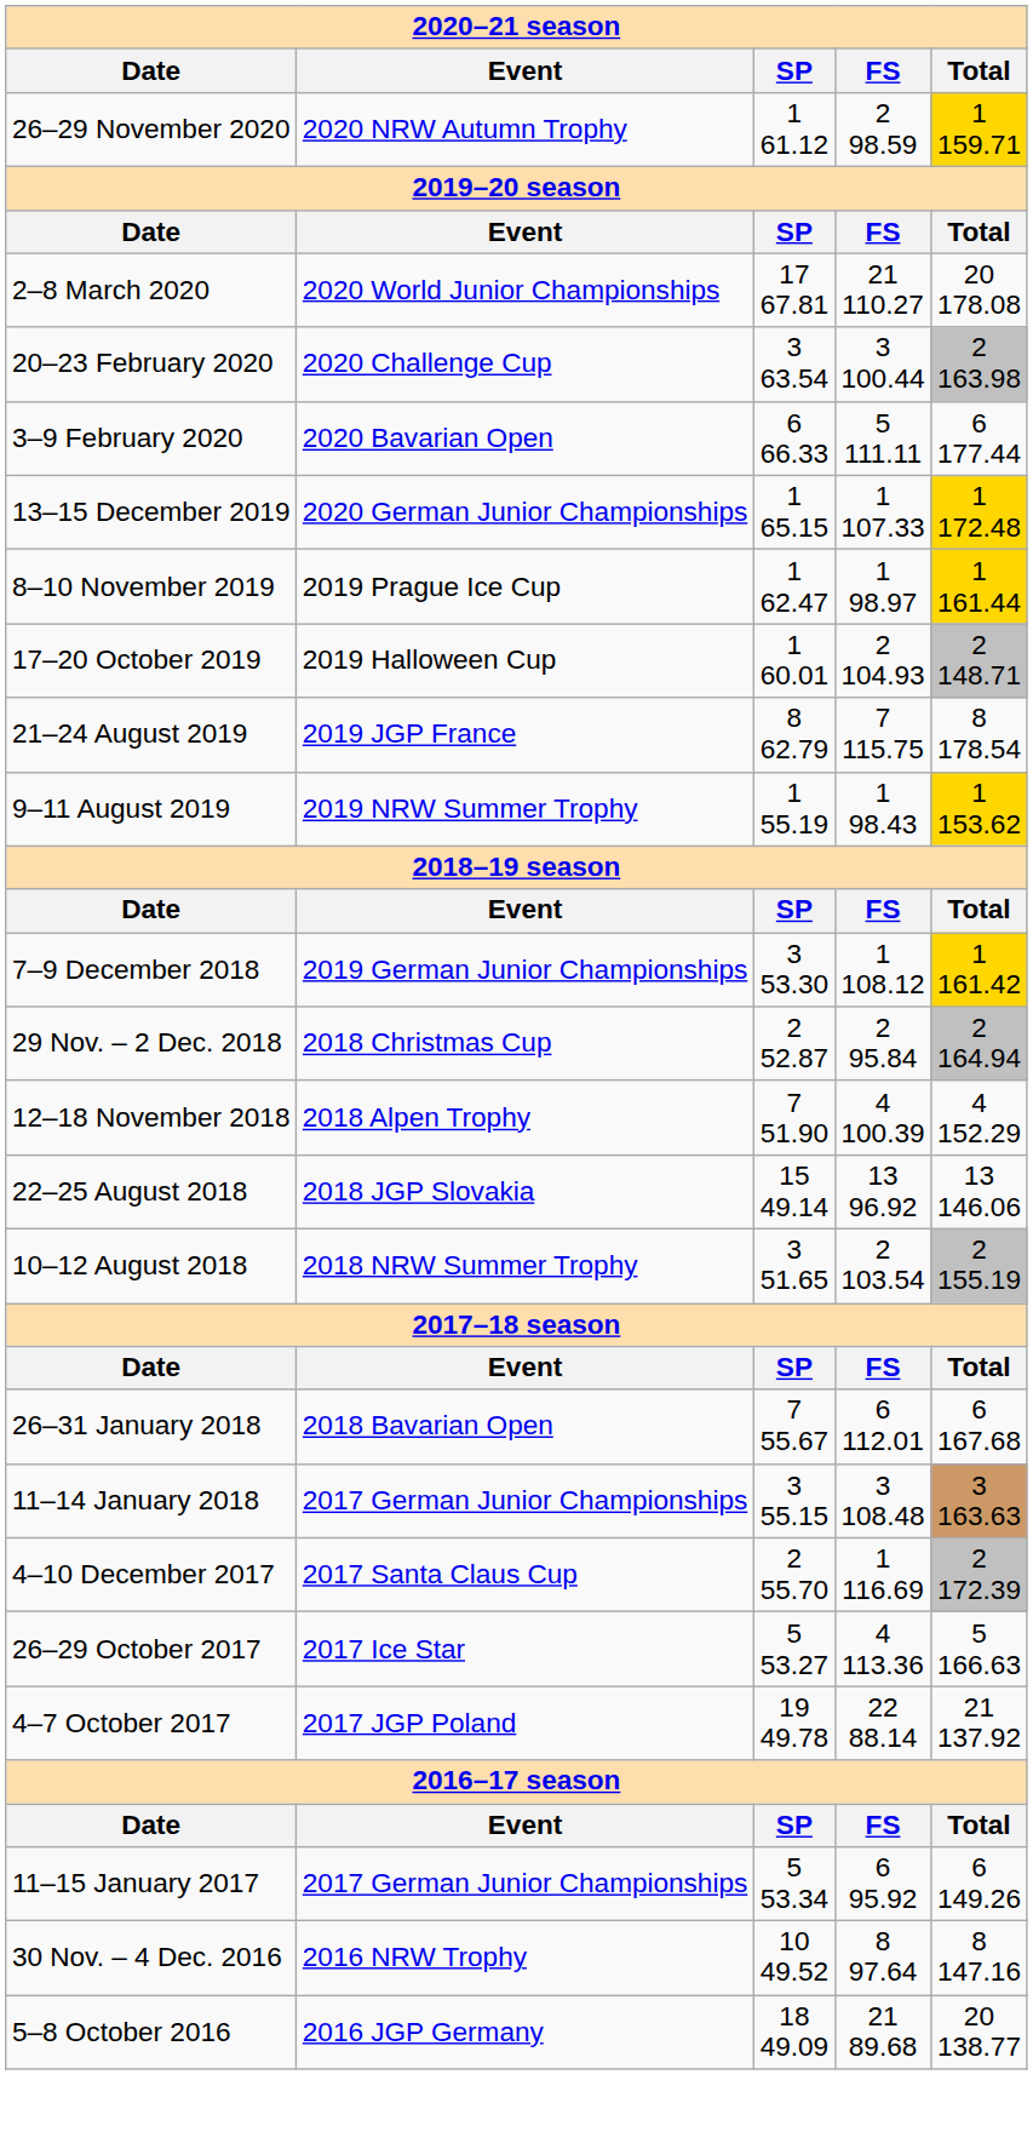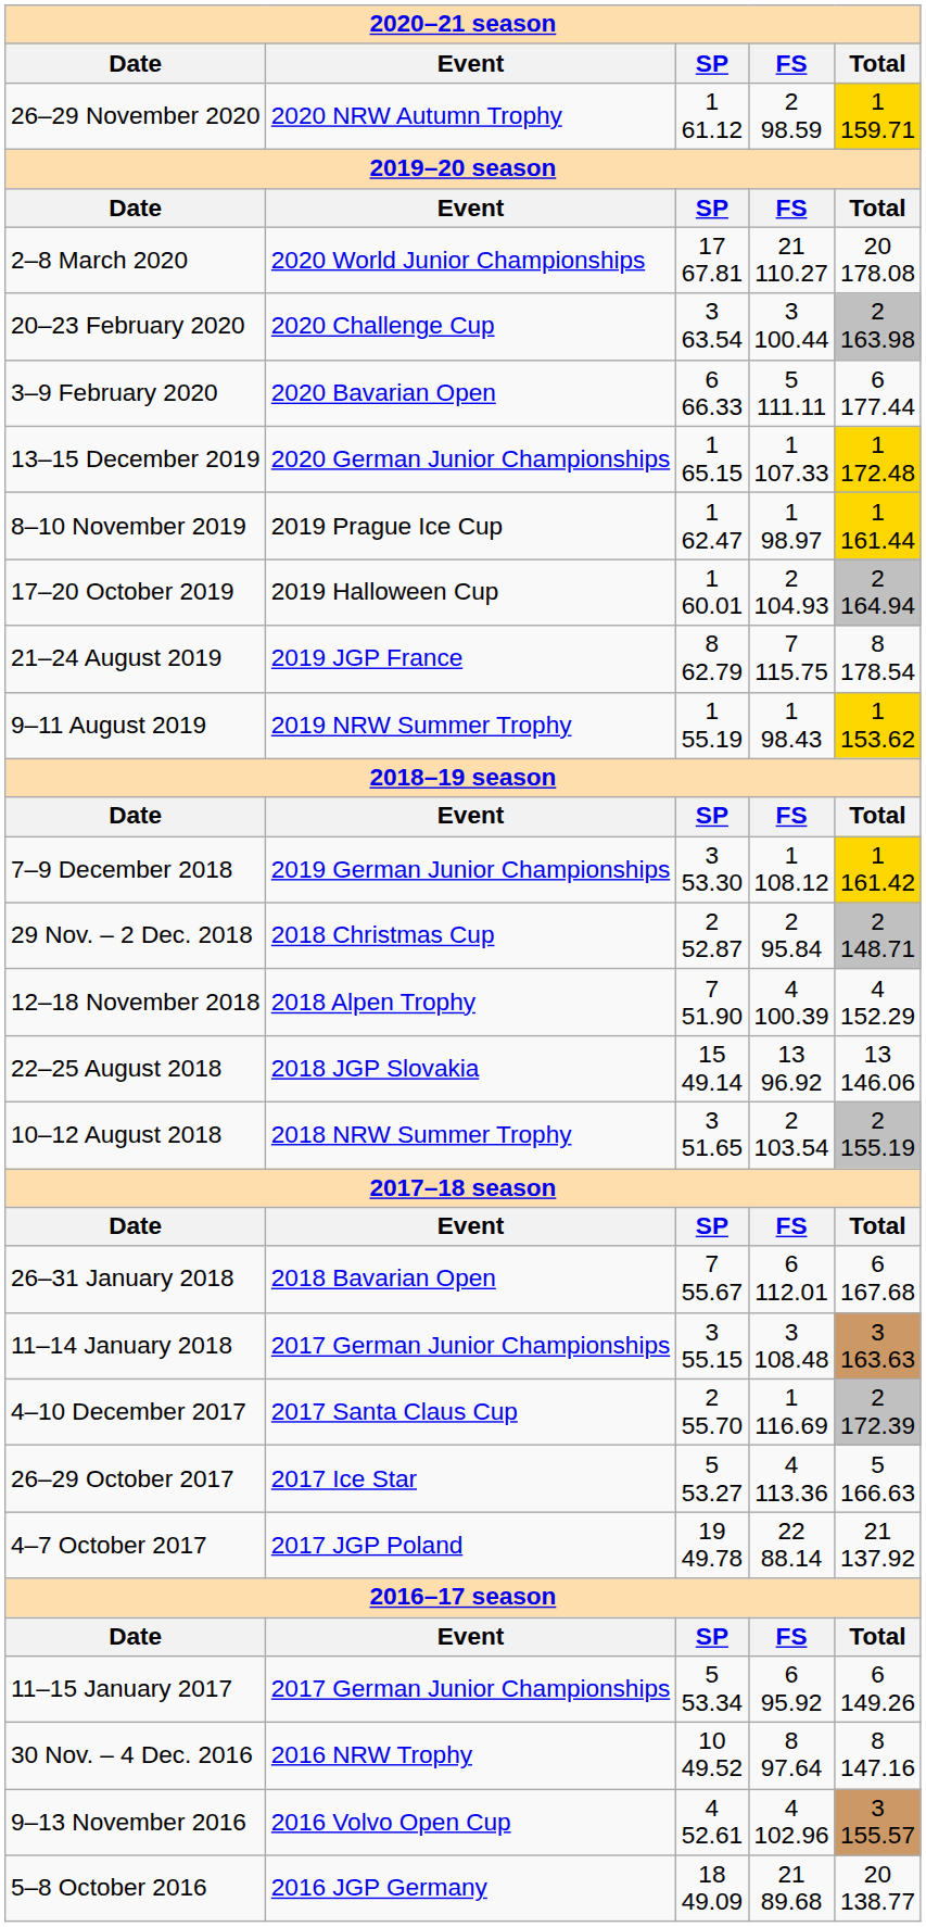17–20 October 2019 | column 5: 2 148.71 -> 2 164.94
29 Nov. – 2 Dec. 2018 | column 5: 2 164.94 -> 2 148.71
+ row: 9–13 November 2016 | 2016 Volvo Open Cup | 4 52.61 | 4 102.96 | 3 155.57
